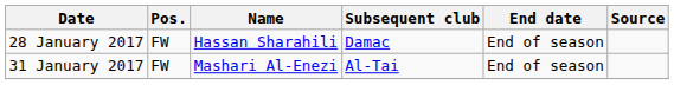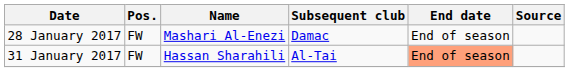28 January 2017 | Name: Hassan Sharahili -> Mashari Al-Enezi
31 January 2017 | Name: Mashari Al-Enezi -> Hassan Sharahili
31 January 2017 | End date: no background -> lightsalmon background
